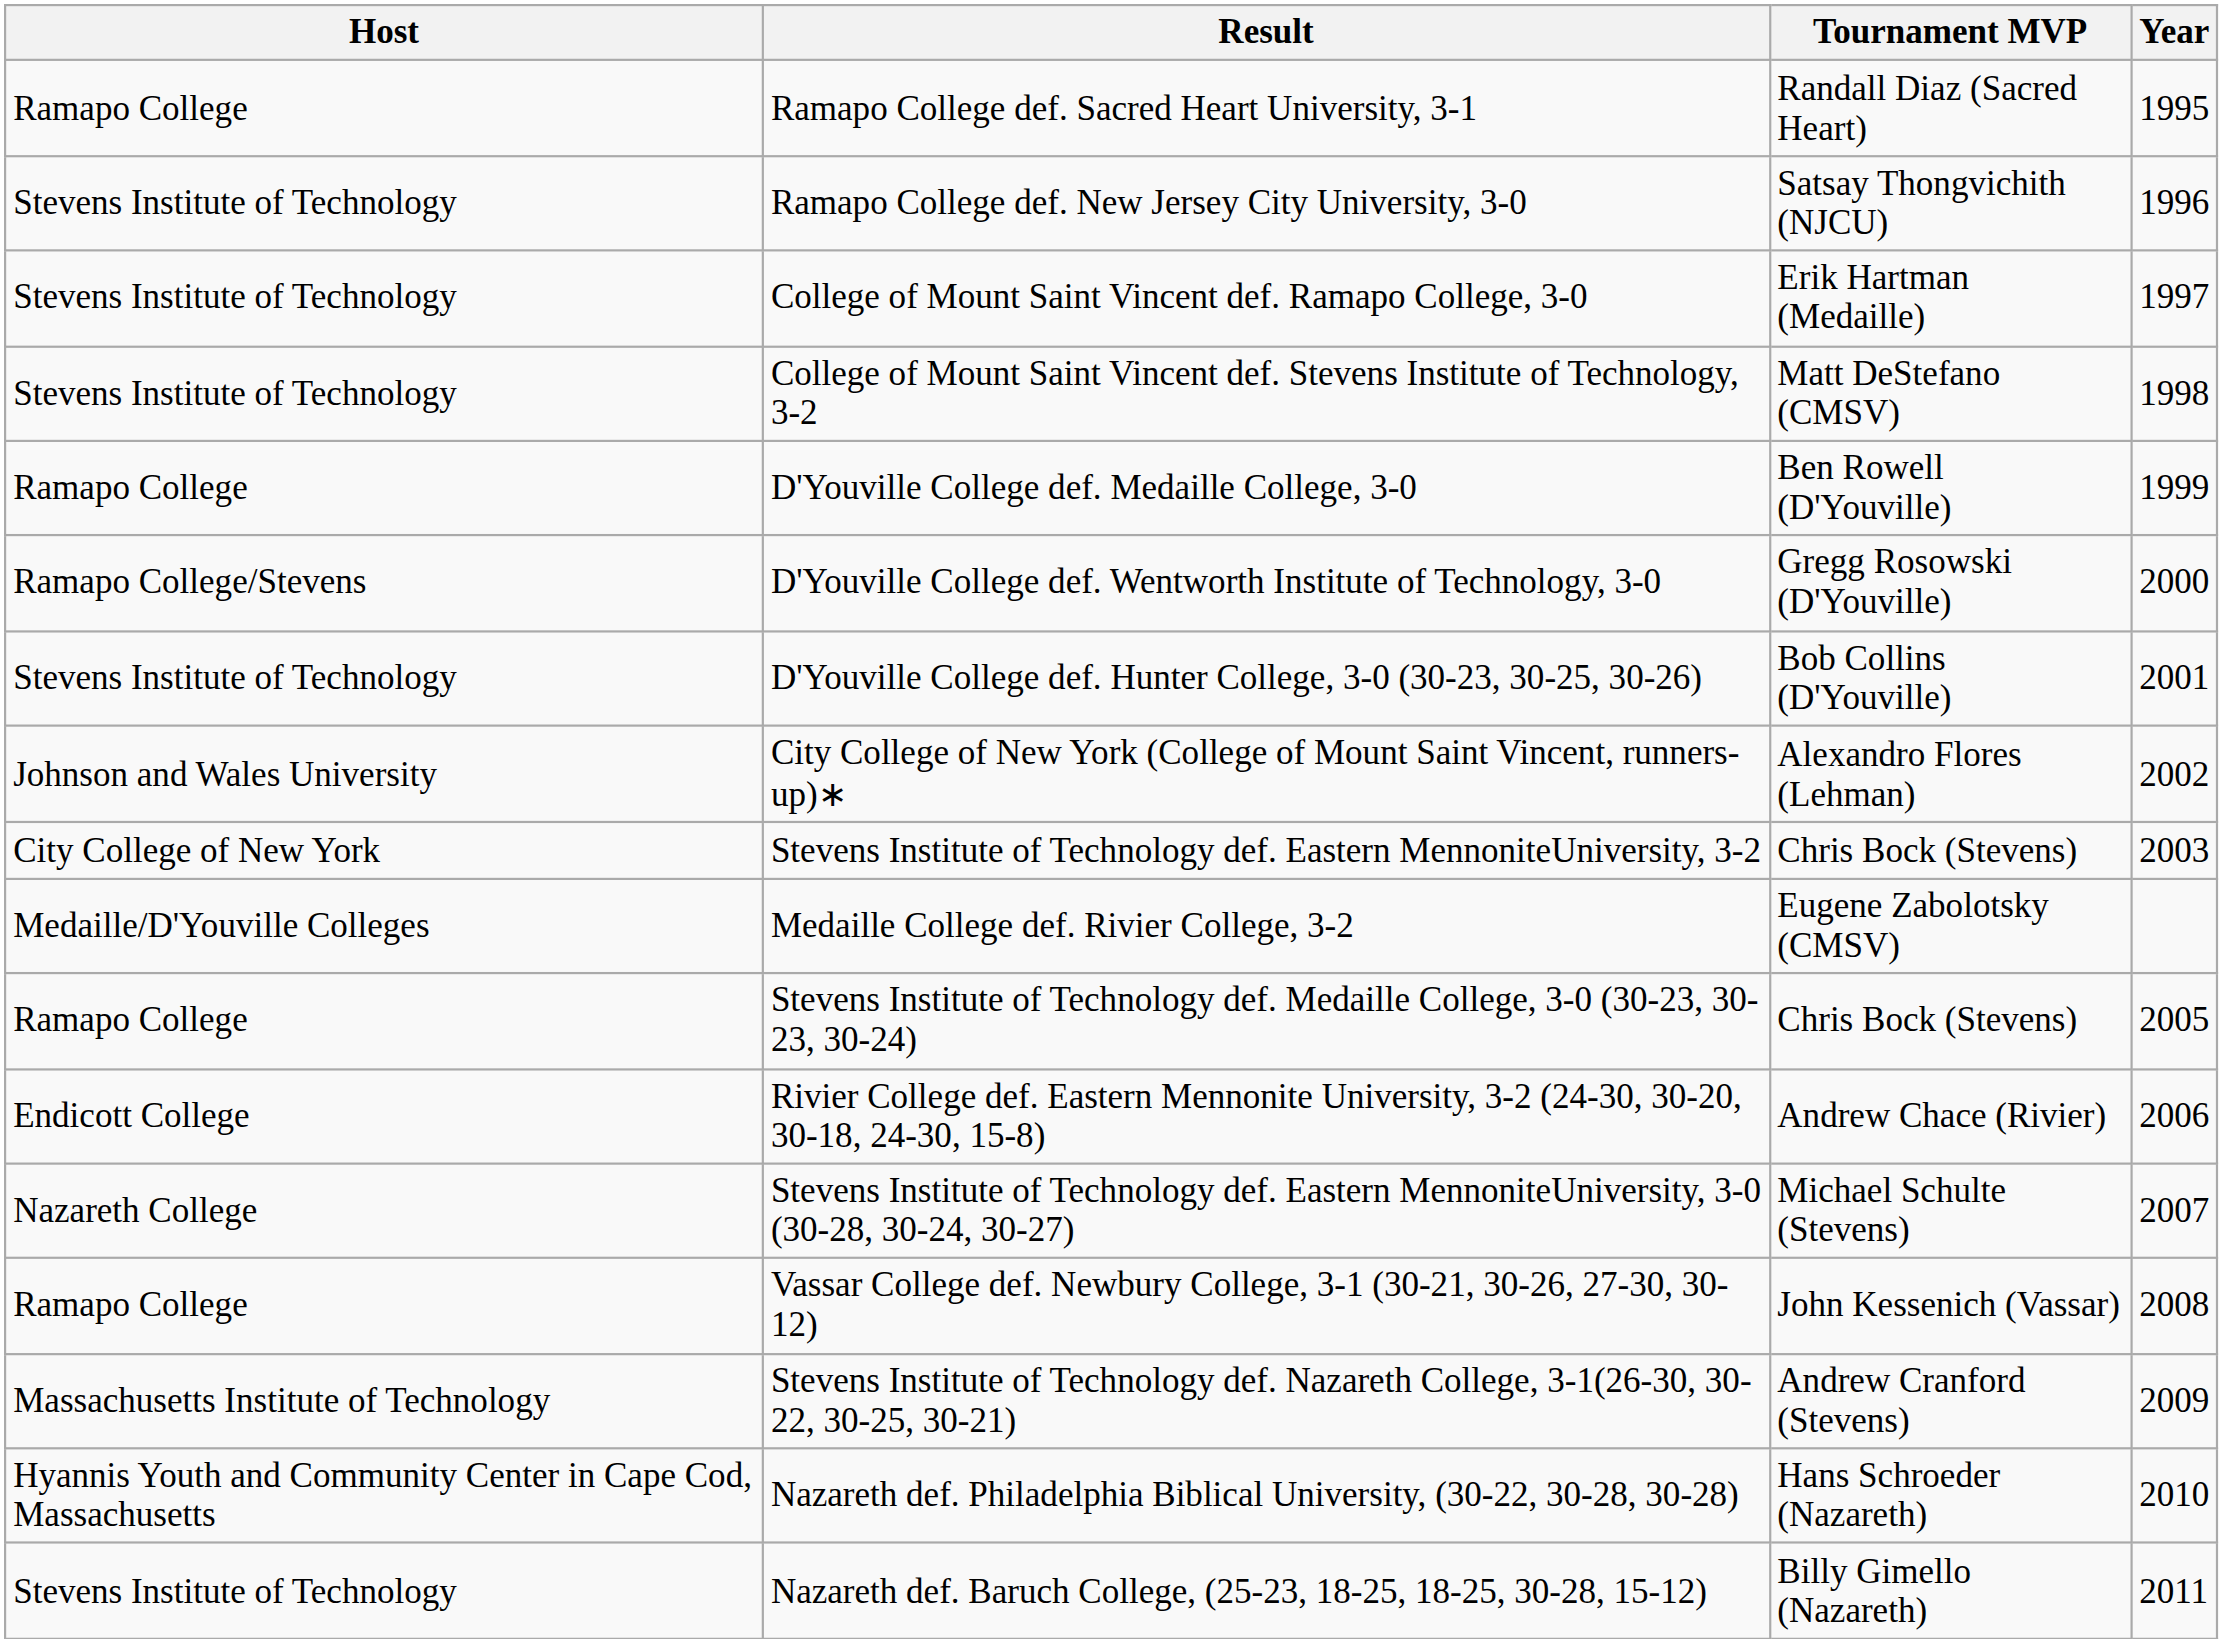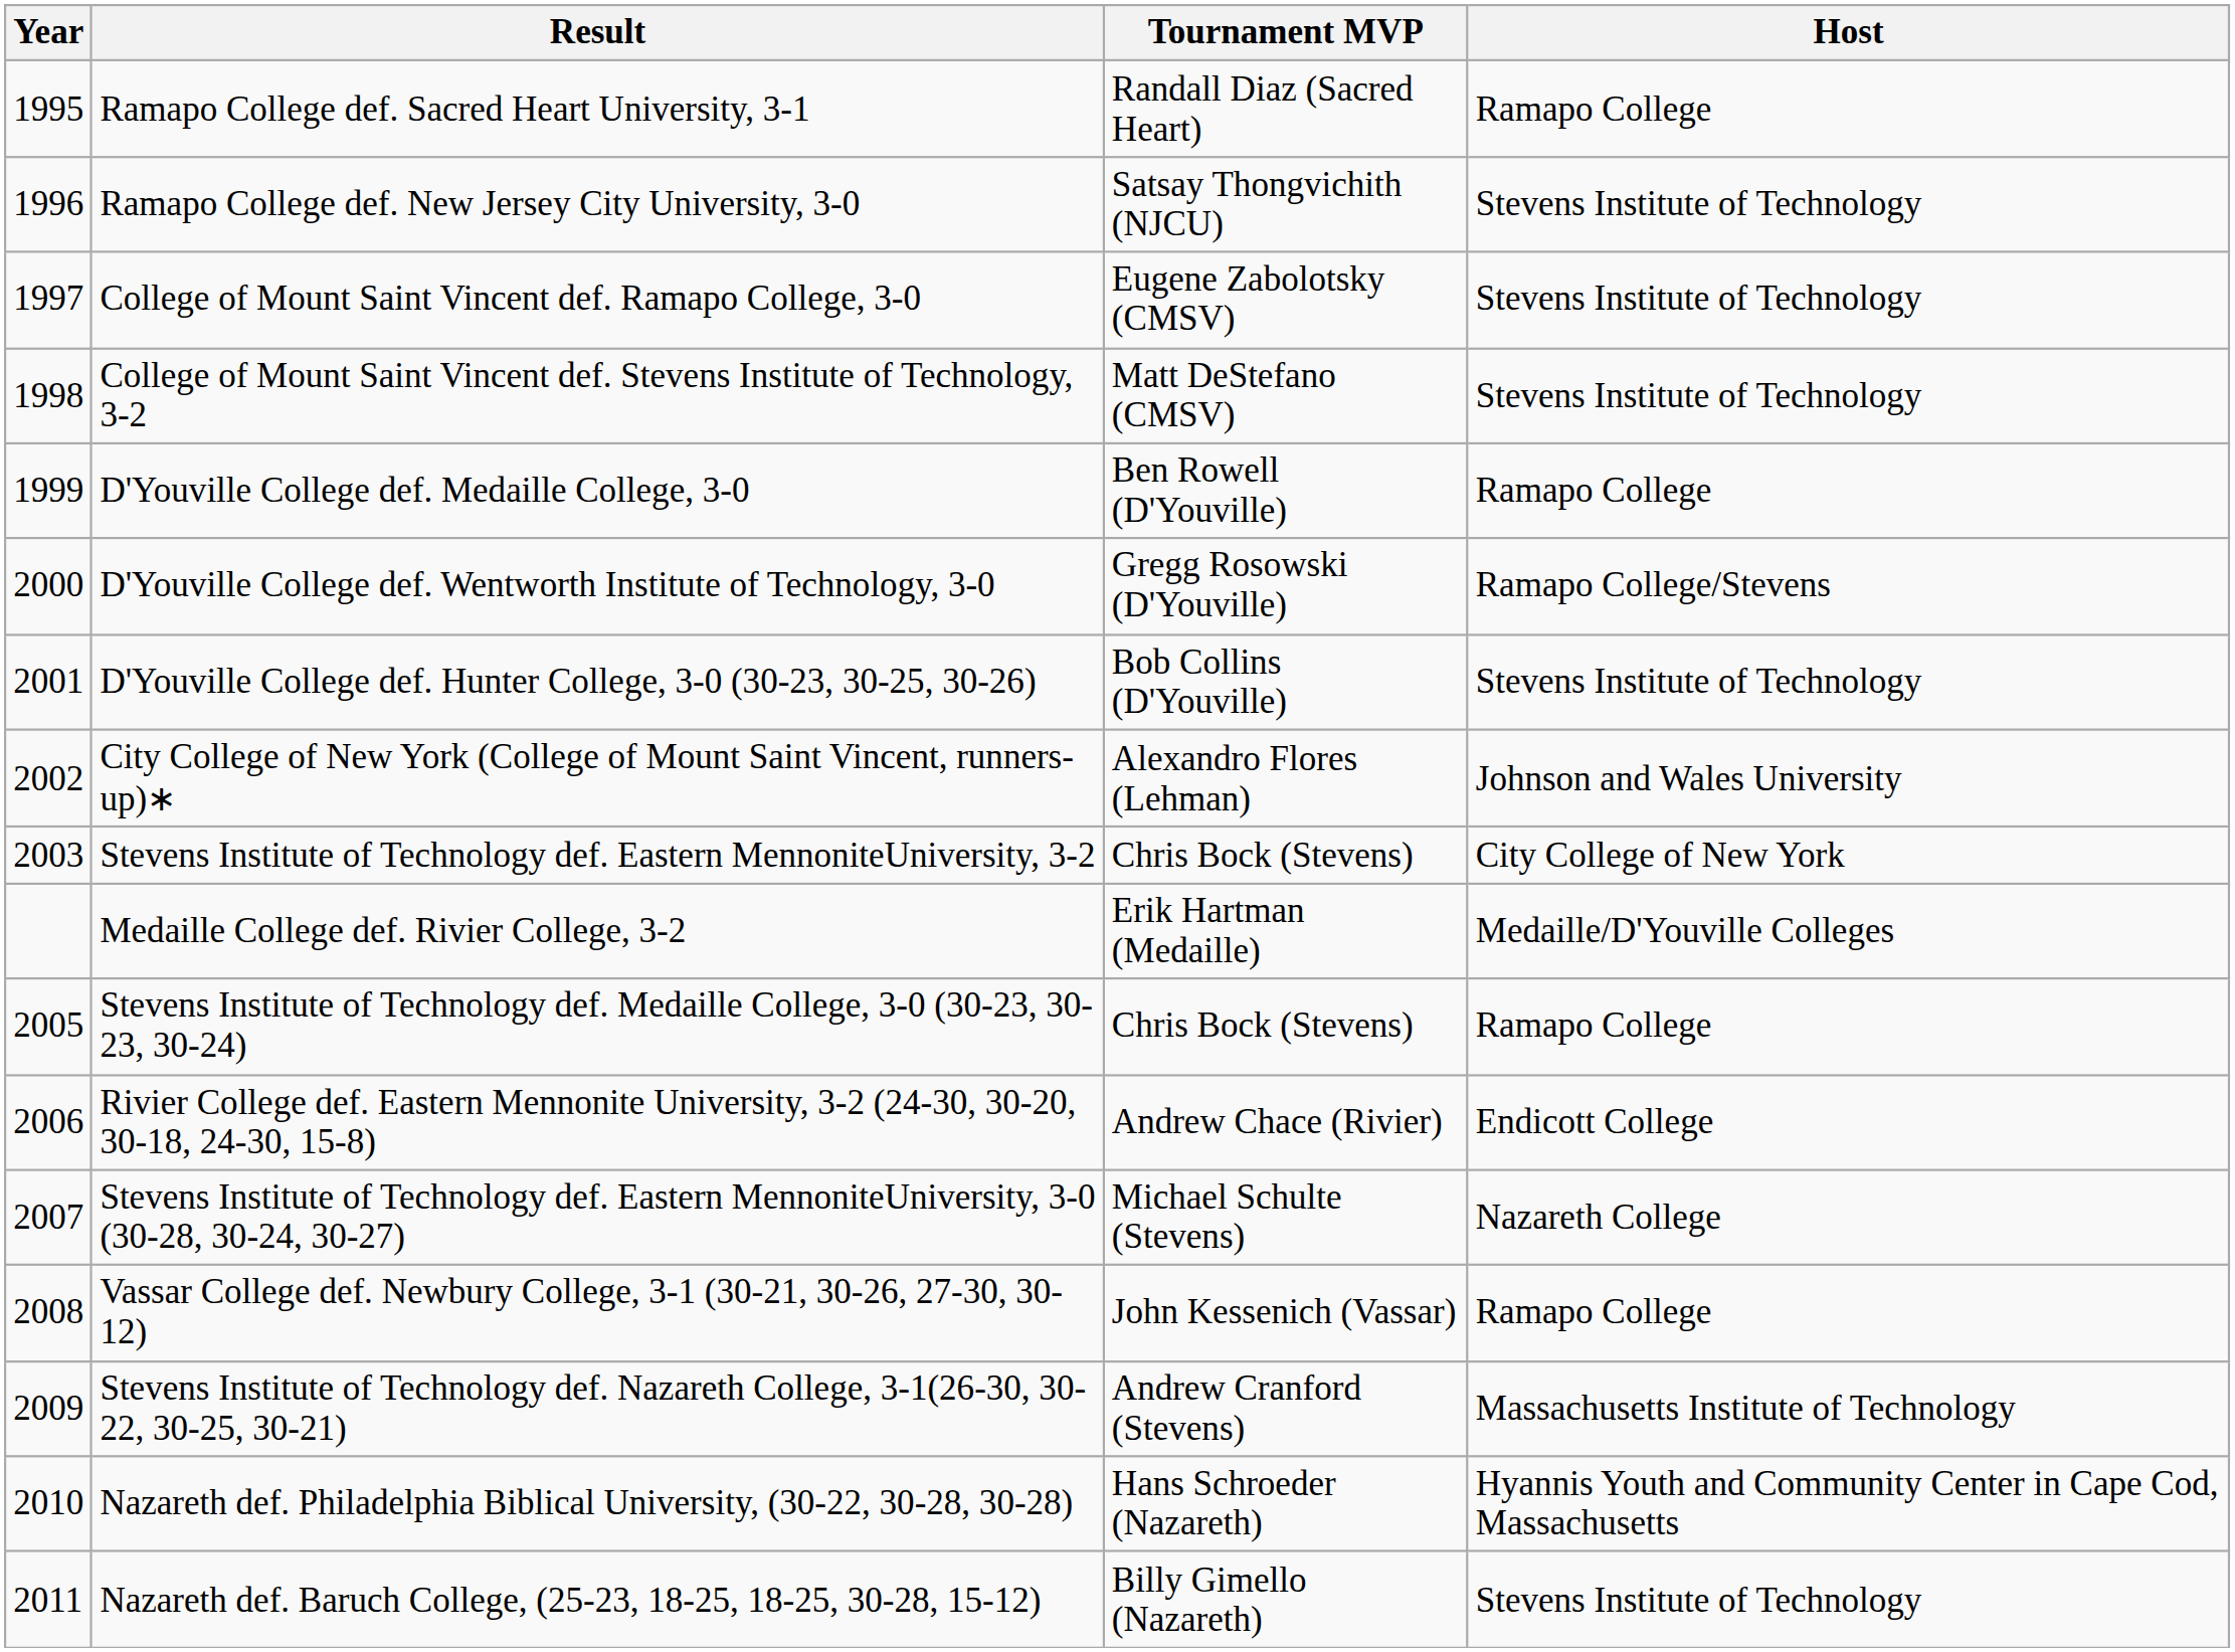columns swapped: Year <-> Host
College of Mount Saint Vincent def. Ramapo College, 3-0 | Tournament MVP: Erik Hartman (Medaille) -> Eugene Zabolotsky (CMSV)
Medaille College def. Rivier College, 3-2 | Tournament MVP: Eugene Zabolotsky (CMSV) -> Erik Hartman (Medaille)
